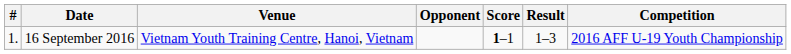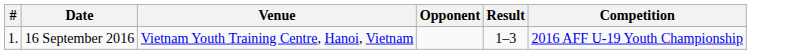- column: Score | 1–1
